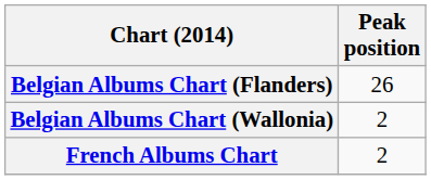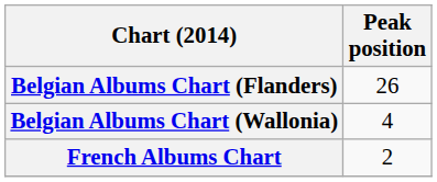Belgian Albums Chart (Wallonia) | Peak position: 2 -> 4
